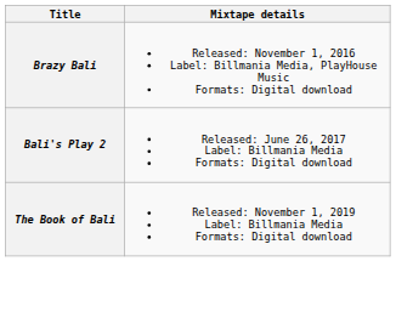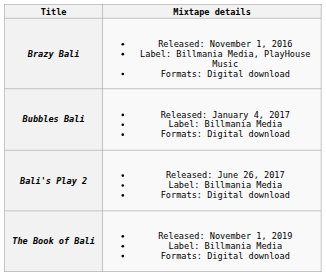+ row: Bubbles Bali | Released: January 4, 2017 Label: Billmania Media Formats: Digital download
